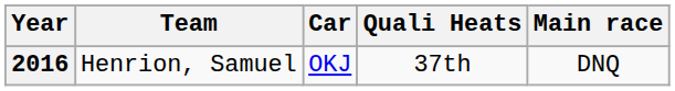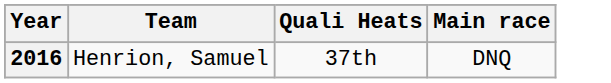- column: Car | OKJ
